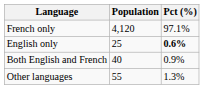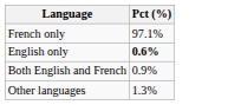- column: Population | 4,120 | 25 | 40 | 55
